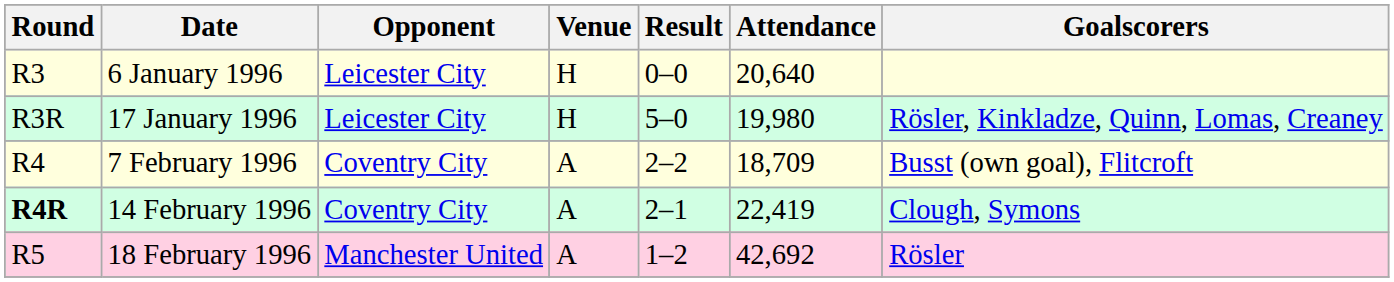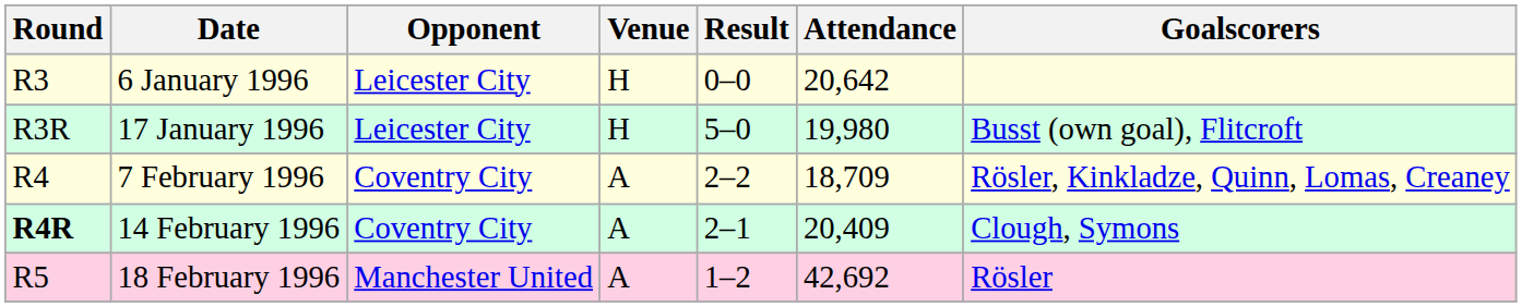6 January 1996 | Attendance: 20,640 -> 20,642
17 January 1996 | Goalscorers: Rösler, Kinkladze, Quinn, Lomas, Creaney -> Busst (own goal), Flitcroft
7 February 1996 | Goalscorers: Busst (own goal), Flitcroft -> Rösler, Kinkladze, Quinn, Lomas, Creaney
14 February 1996 | Attendance: 22,419 -> 20,409
